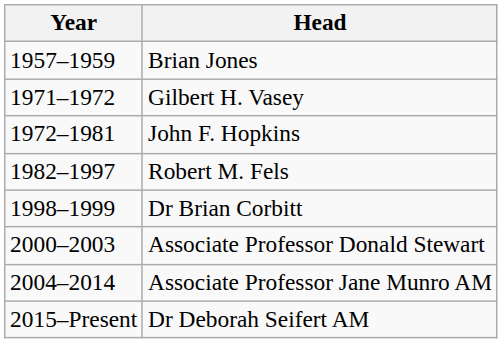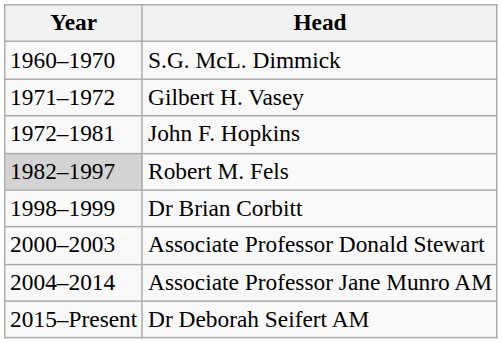- row: 1957–1959 | Brian Jones
+ row: 1960–1970 | S.G. McL. Dimmick
Robert M. Fels | Year: no background -> lightgrey background
